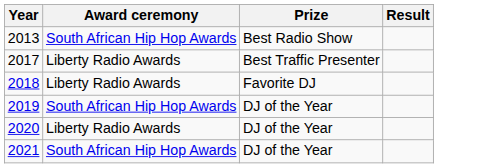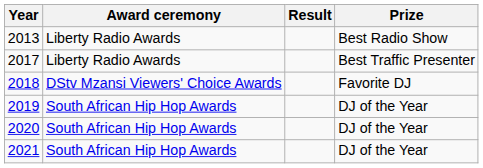columns swapped: Prize <-> Result
2013 | Award ceremony: South African Hip Hop Awards -> Liberty Radio Awards
2018 | Award ceremony: Liberty Radio Awards -> DStv Mzansi Viewers' Choice Awards
2020 | Award ceremony: Liberty Radio Awards -> South African Hip Hop Awards
